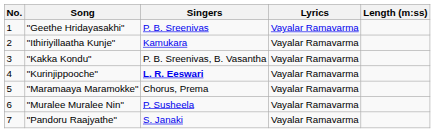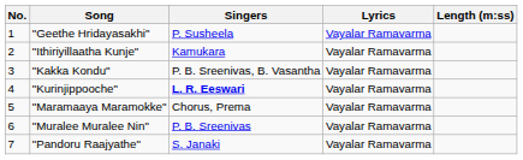"Geethe Hridayasakhi" | Singers: P. B. Sreenivas -> P. Susheela
"Muralee Muralee Nin" | Singers: P. Susheela -> P. B. Sreenivas
